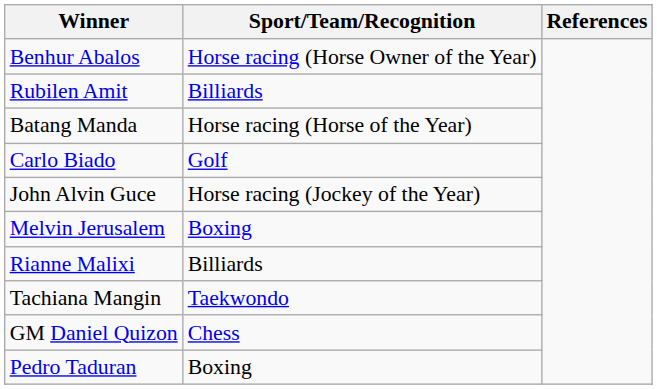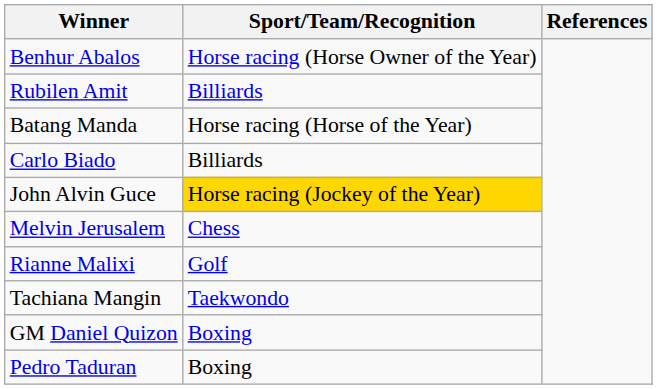Carlo Biado | Sport/Team/Recognition: Golf -> Billiards
John Alvin Guce | Sport/Team/Recognition: no background -> gold background
Melvin Jerusalem | Sport/Team/Recognition: Boxing -> Chess
Rianne Malixi | Sport/Team/Recognition: Billiards -> Golf
GM Daniel Quizon | Sport/Team/Recognition: Chess -> Boxing
